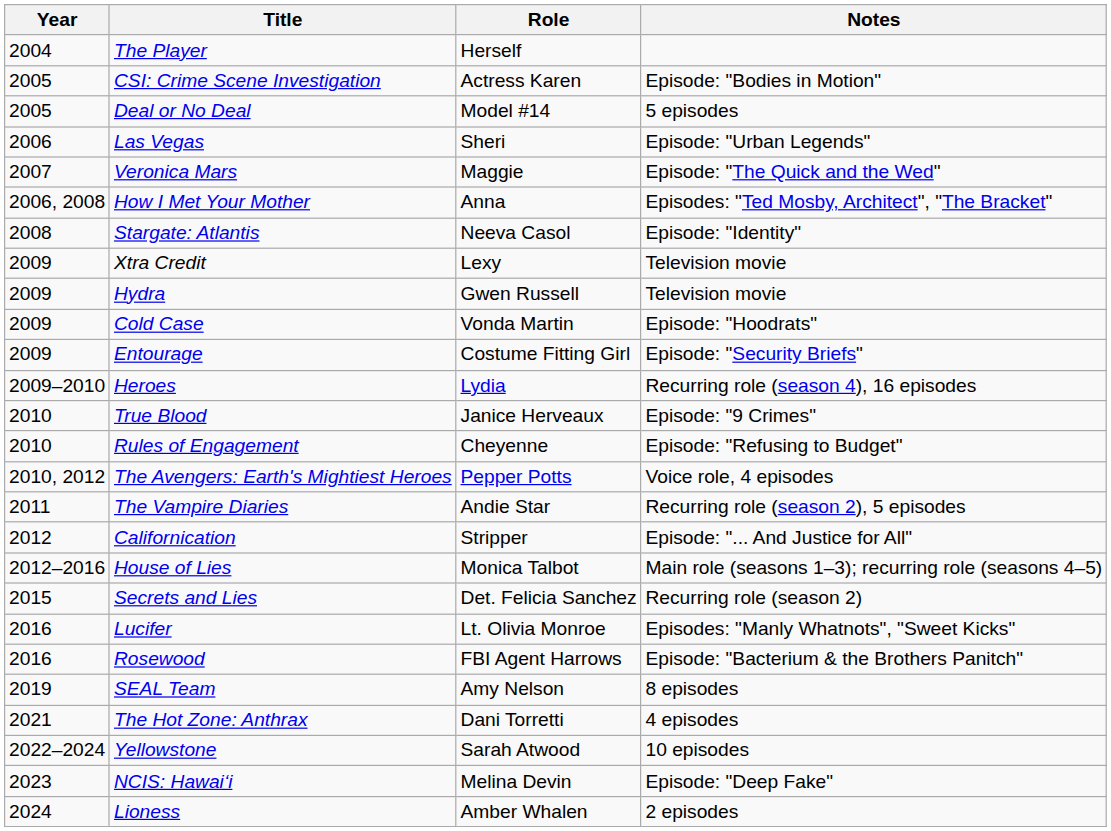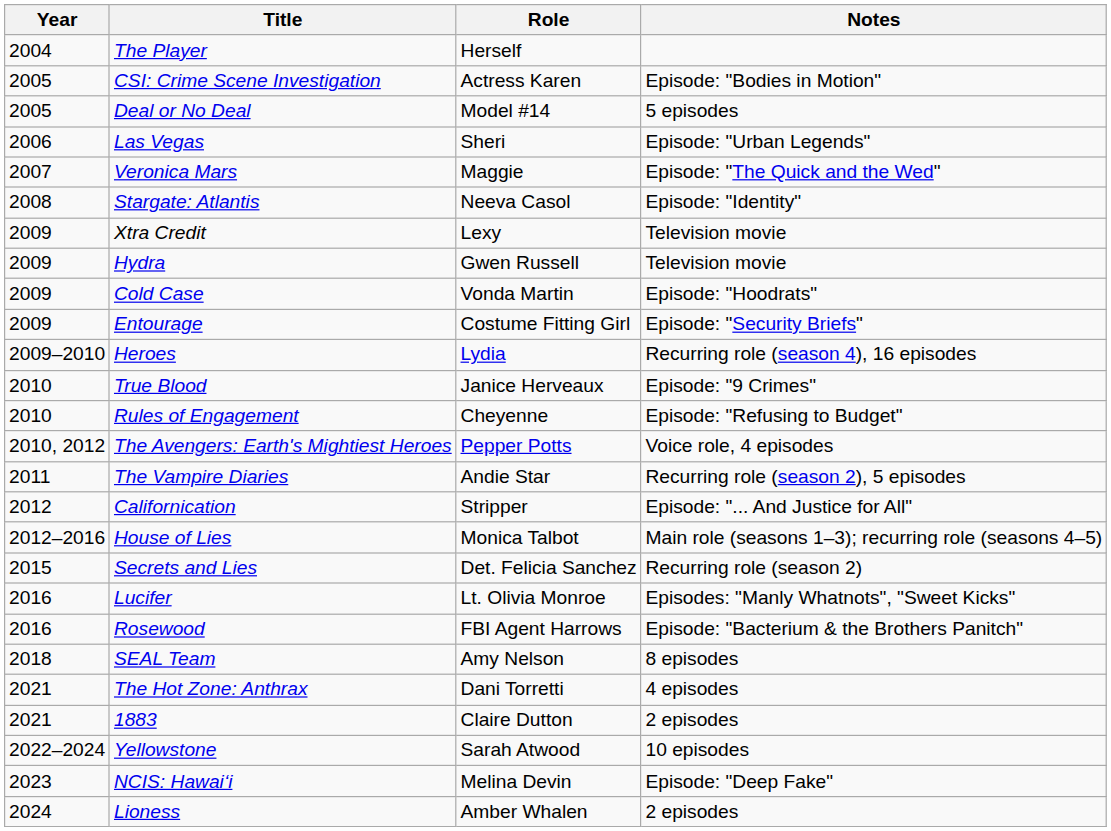- row: 2006, 2008 | How I Met Your Mother | Anna | Episodes: "Ted Mosby, Architect", "The Bracket"
SEAL Team | Year: 2019 -> 2018
+ row: 2021 | 1883 | Claire Dutton | 2 episodes
